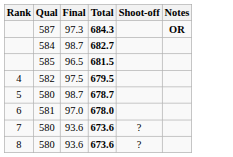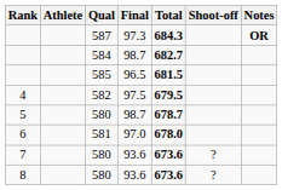+ column: Athlete
